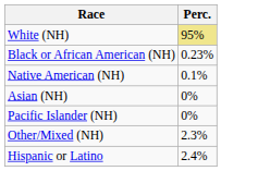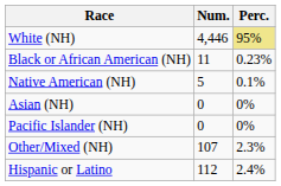+ column: Num. | 4,446 | 11 | 5 | 0 | 0 | 107 | 112
